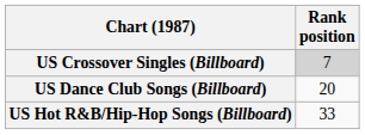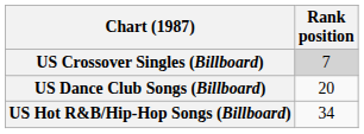US Hot R&B/Hip-Hop Songs (Billboard) | Rank position: 33 -> 34
